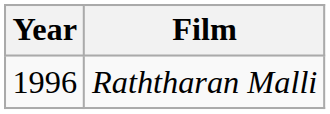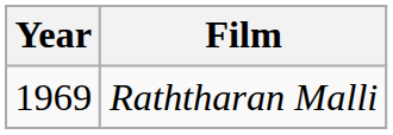Raththaran Malli | Year: 1996 -> 1969
